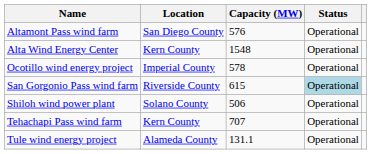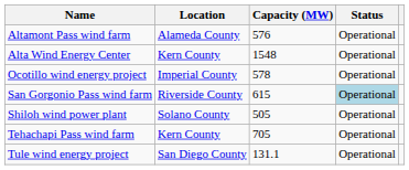Altamont Pass wind farm | Location: San Diego County -> Alameda County
Shiloh wind power plant | Capacity (MW): 506 -> 505
Tehachapi Pass wind farm | Capacity (MW): 707 -> 705
Tule wind energy project | Location: Alameda County -> San Diego County
